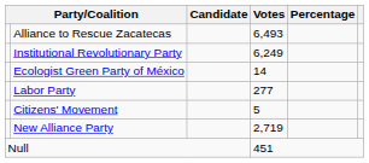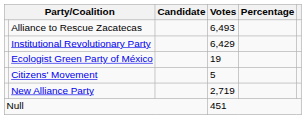Institutional Revolutionary Party | Votes: 6,249 -> 6,429
Ecologist Green Party of México | Votes: 14 -> 19
- row: Labor Party | 277
